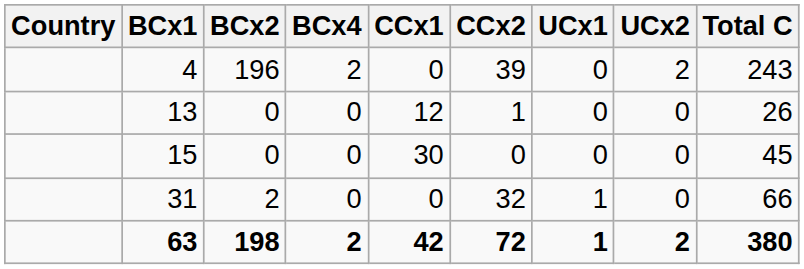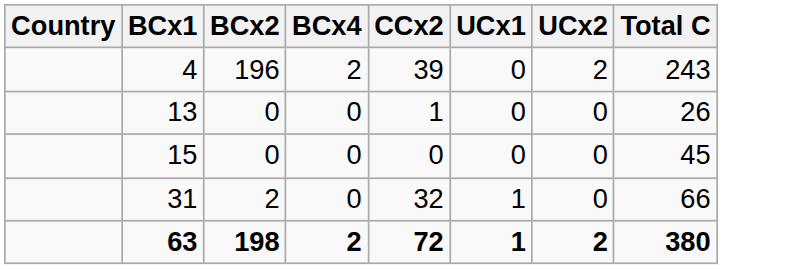- column: CCx1 | 0 | 12 | 30 | 0 | 42
